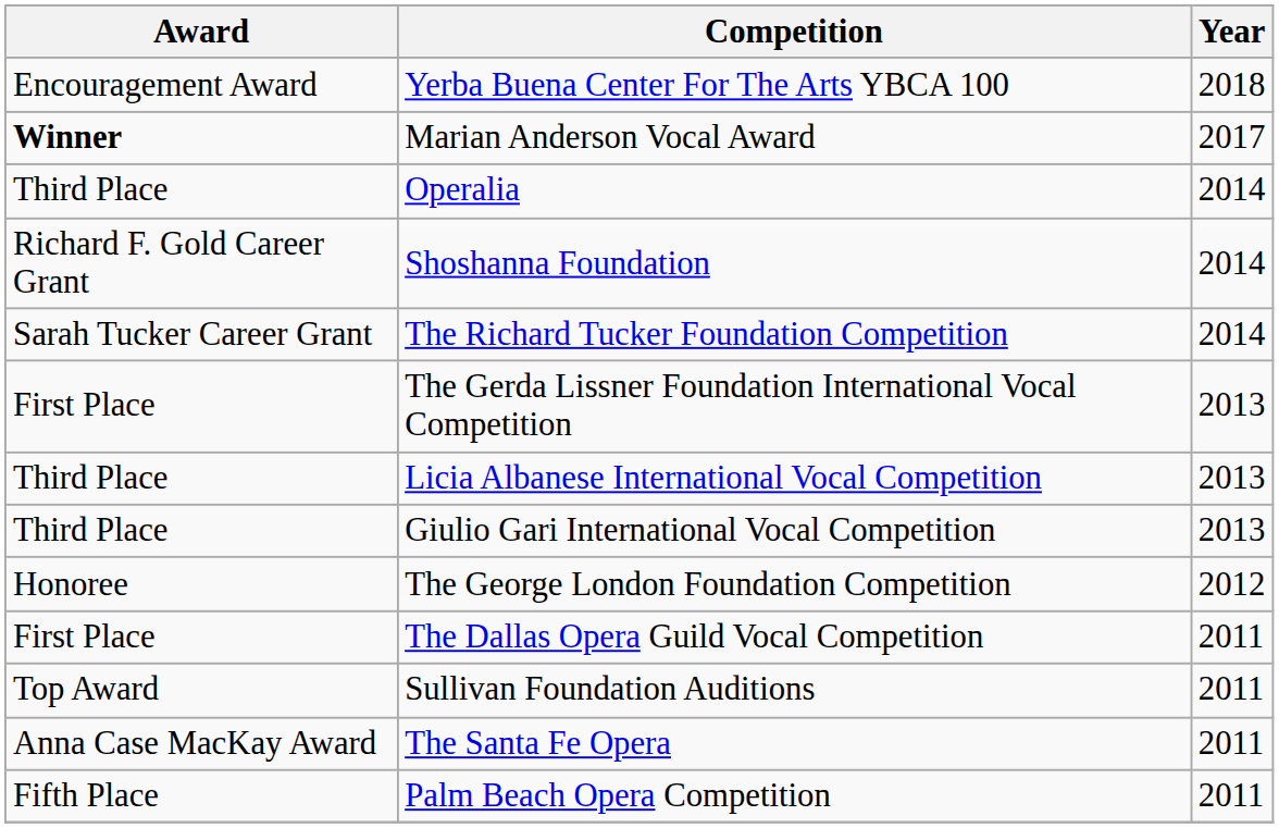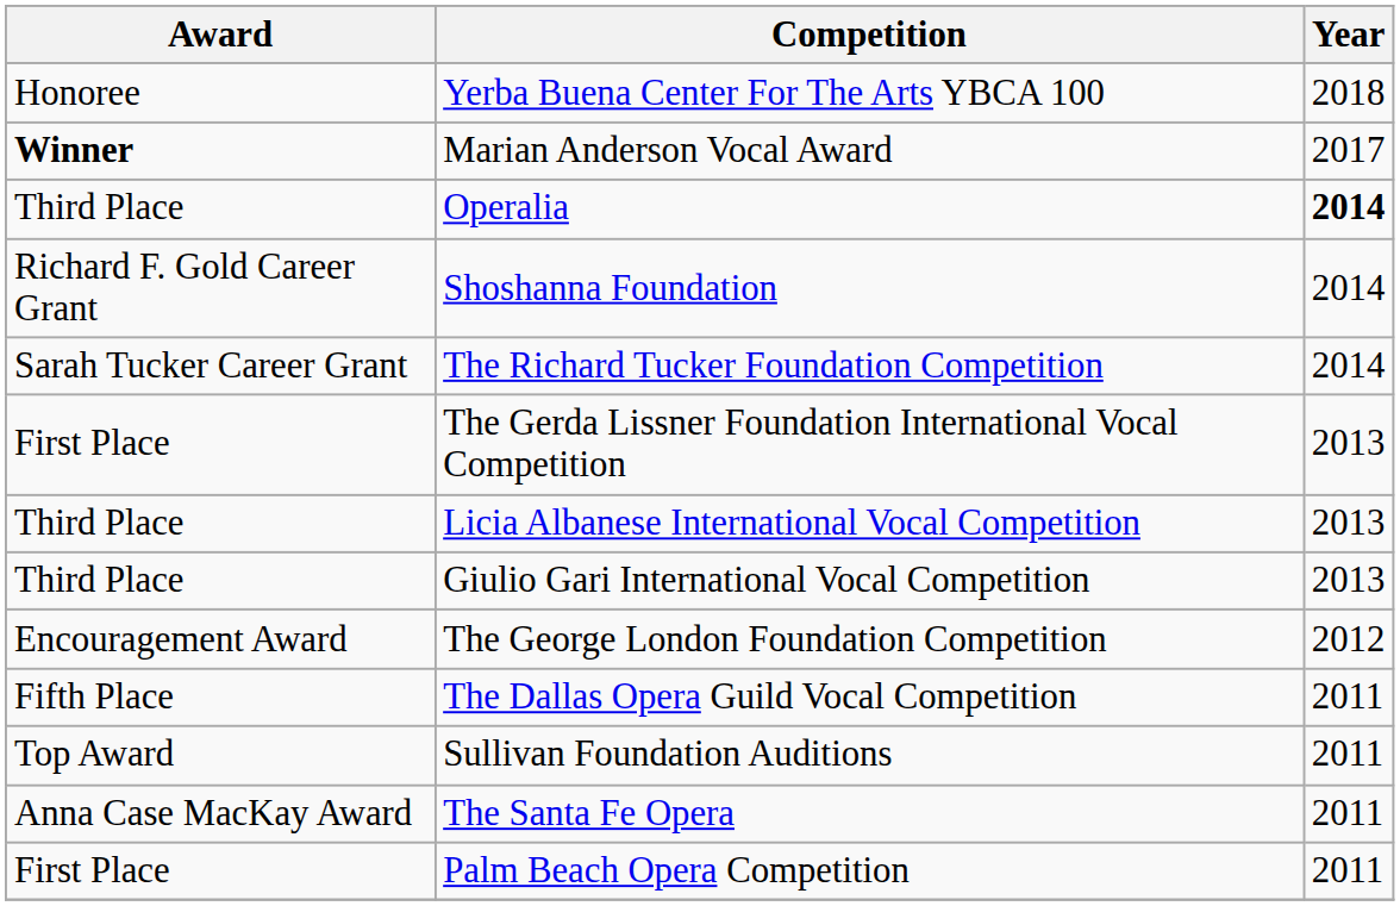Yerba Buena Center For The Arts YBCA 100 | Award: Encouragement Award -> Honoree
Operalia | Year: normal -> bold
The George London Foundation Competition | Award: Honoree -> Encouragement Award
The Dallas Opera Guild Vocal Competition | Award: First Place -> Fifth Place
Palm Beach Opera Competition | Award: Fifth Place -> First Place
